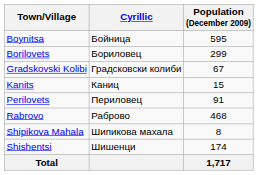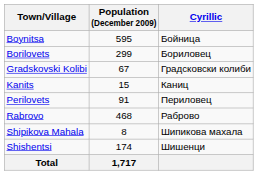columns swapped: Cyrillic <-> Population (December 2009)
